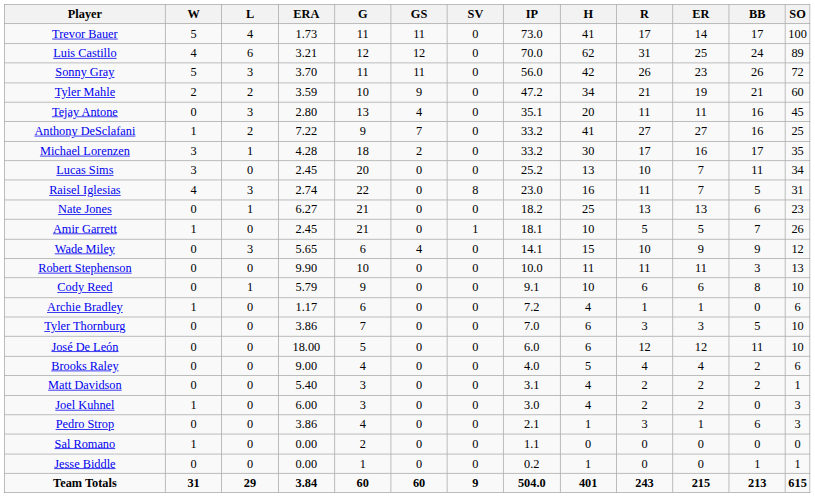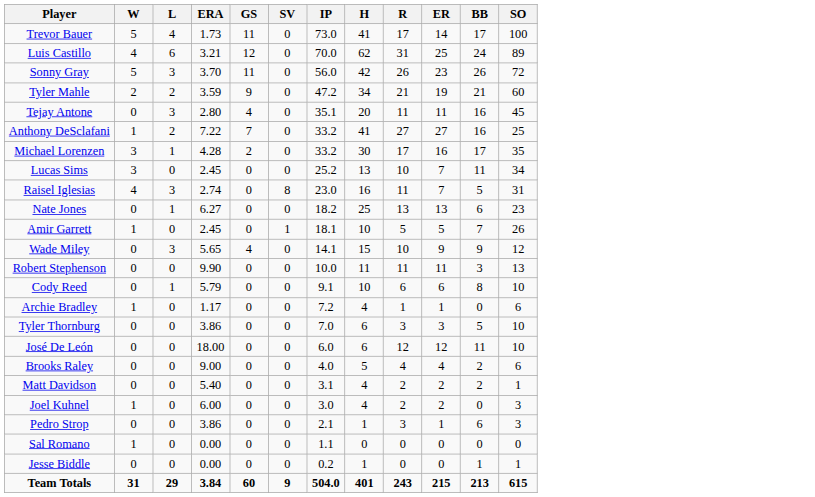- column: G | 11 | 12 | 11 | 10 | 13 | 9 | 18 | 20 | 22 | 21 | 21 | 6 | 10 | 9 | 6 | 7 | 5 | 4 | 3 | 3 | 4 | 2 | 1 | 60
